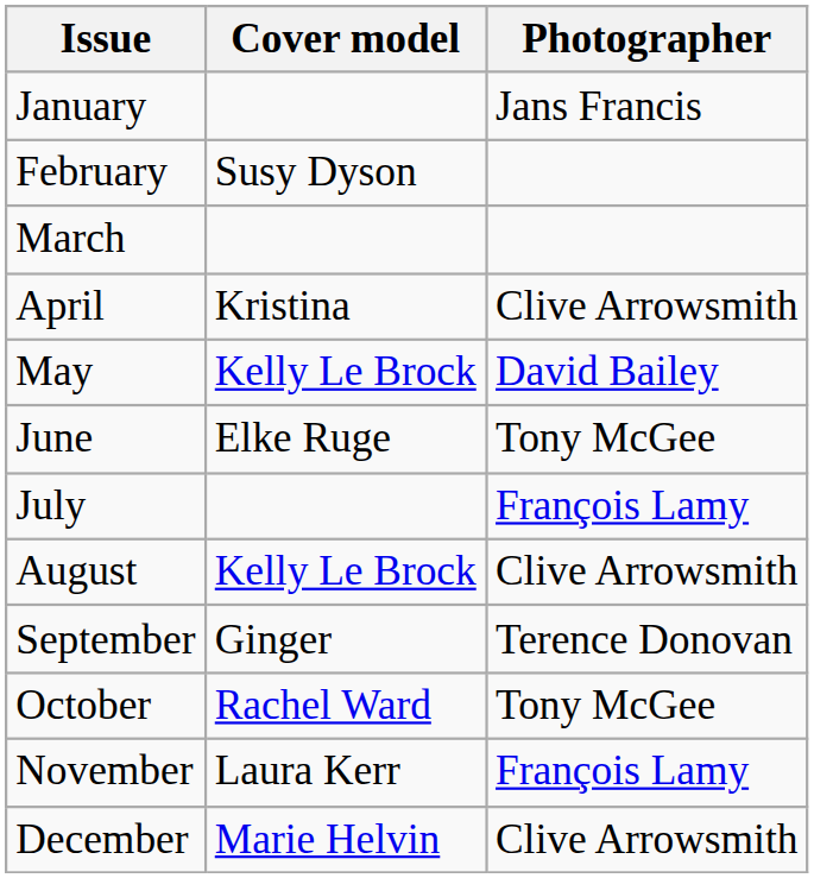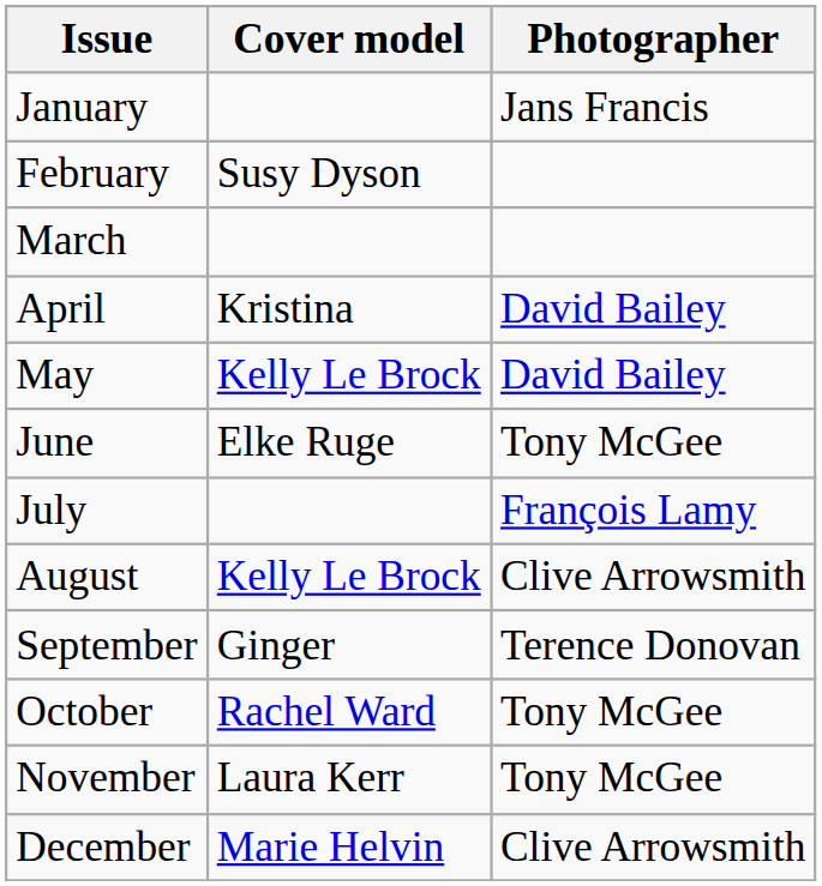April | Photographer: Clive Arrowsmith -> David Bailey
November | Photographer: François Lamy -> Tony McGee
